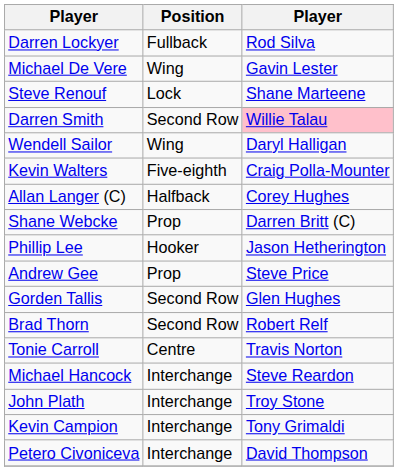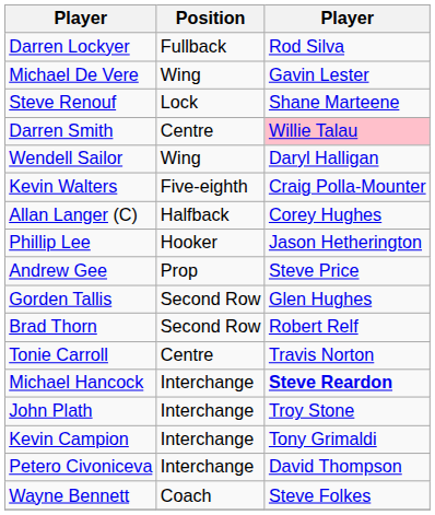Darren Smith | Position: Second Row -> Centre
- row: Shane Webcke | Prop | Darren Britt (C)
Michael Hancock | column 3: normal -> bold
+ row: Wayne Bennett | Coach | Steve Folkes
